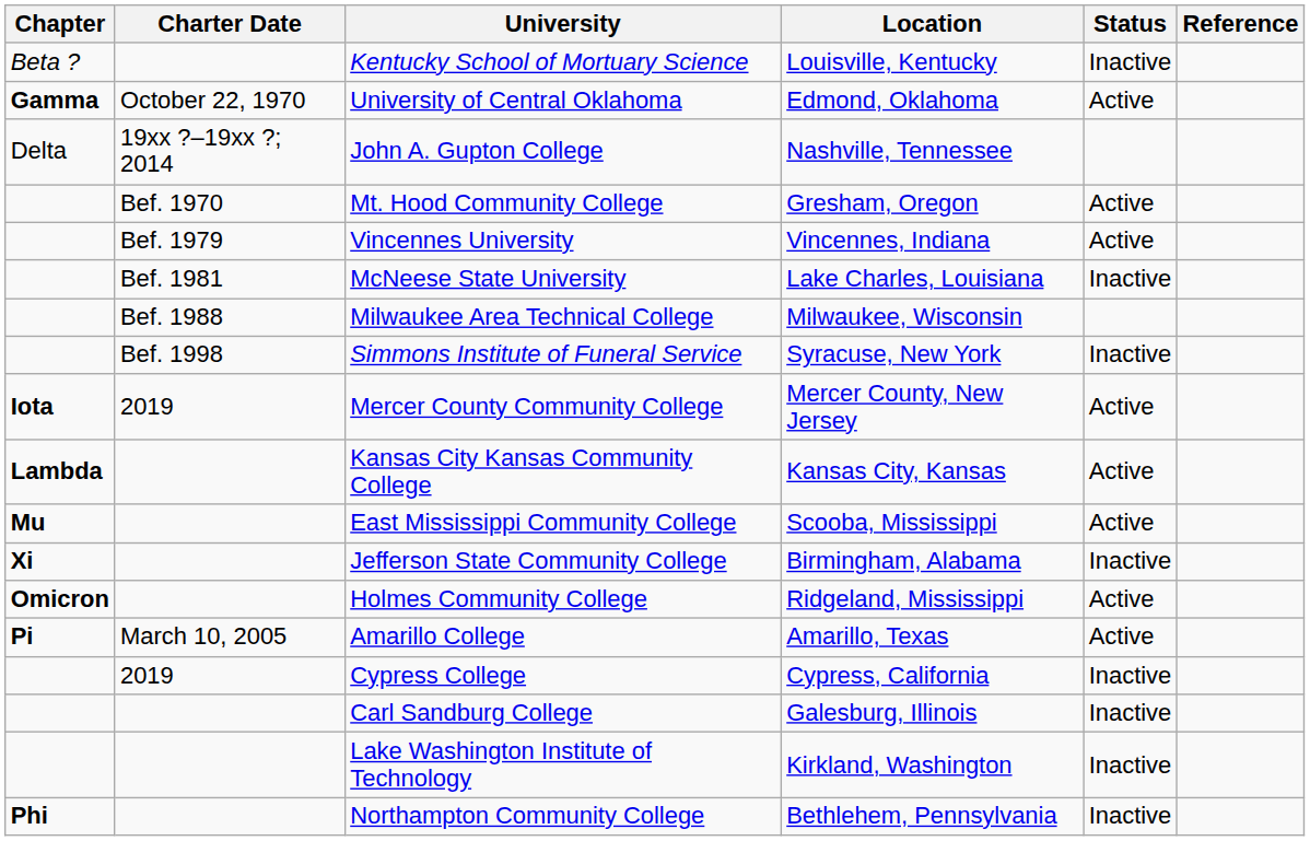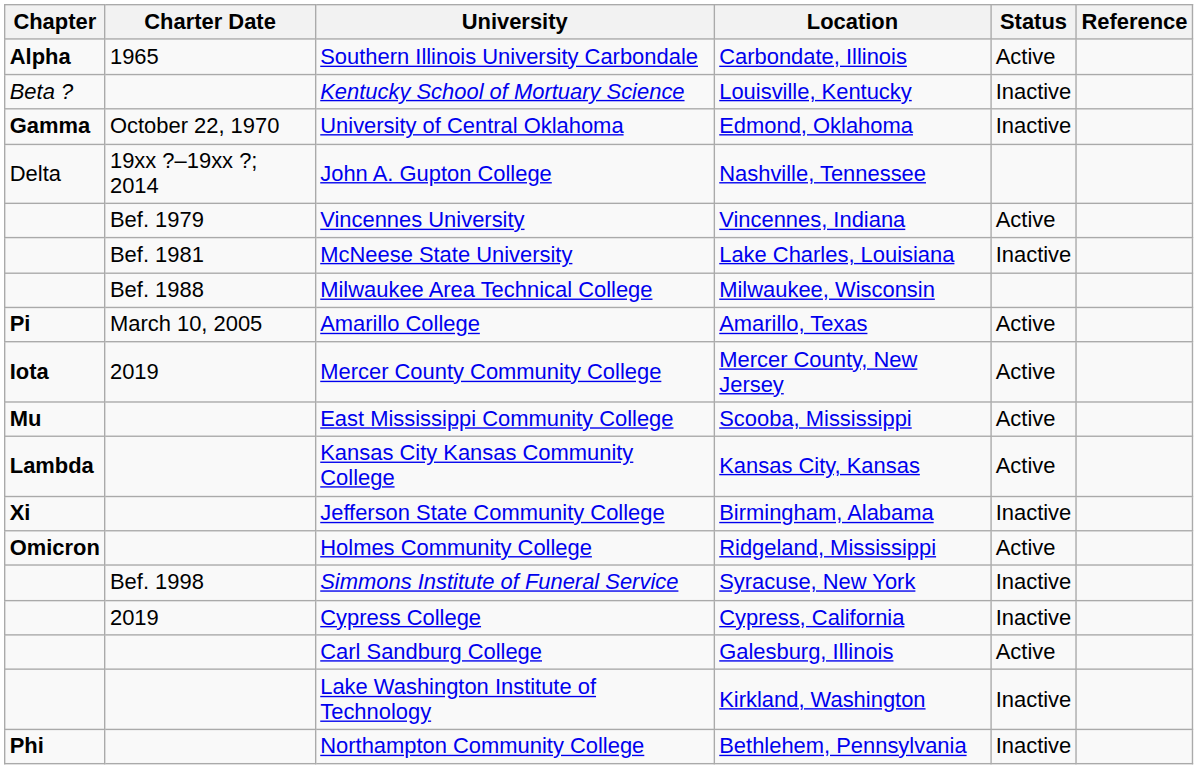+ row: Alpha | 1965 | Southern Illinois University Carbondale | Carbondate, Illinois | Active
University of Central Oklahoma | Status: Active -> Inactive
- row: Bef. 1970 | Mt. Hood Community College | Gresham, Oregon | Active
rows swapped: Simmons Institute of Funeral Service <-> Amarillo College
rows swapped: Kansas City Kansas Community College <-> East Mississippi Community College
Carl Sandburg College | Status: Inactive -> Active
